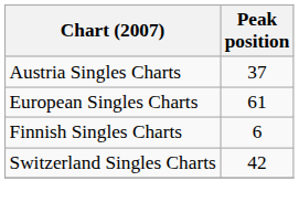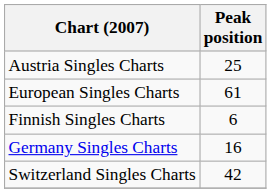Austria Singles Charts | Peak position: 37 -> 25
+ row: Germany Singles Charts | 16
